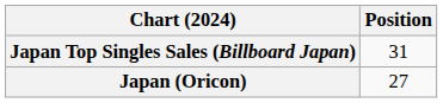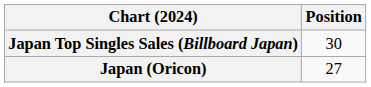Japan Top Singles Sales (Billboard Japan) | Position: 31 -> 30
